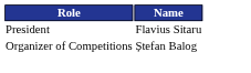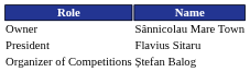+ row: Owner | Sânnicolau Mare Town
